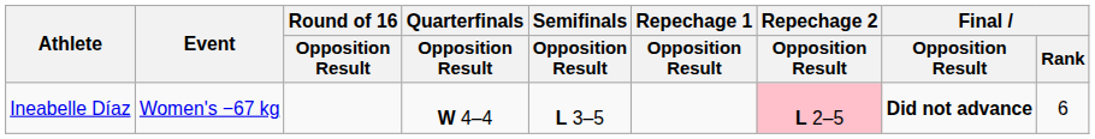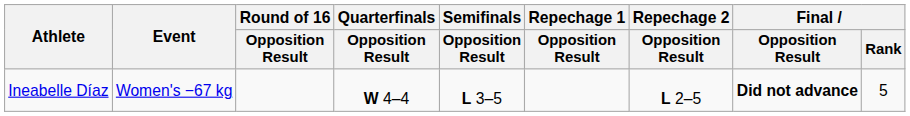Ineabelle Díaz | Repechage 2 / Opposition Result: pink background -> no background
Ineabelle Díaz | Final / Rank: 6 -> 5
